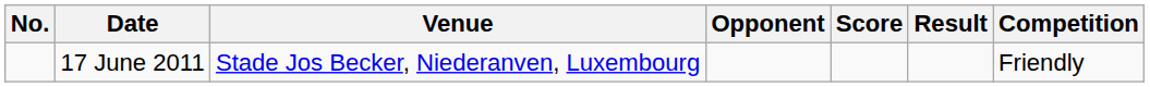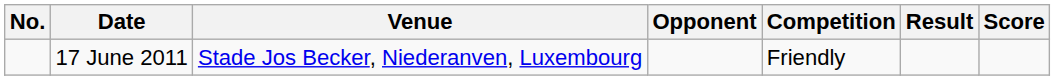columns swapped: Score <-> Competition
